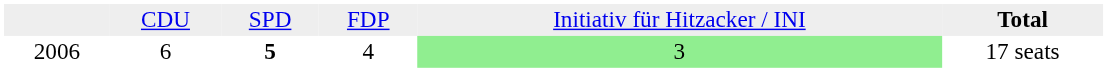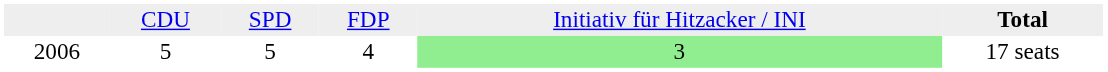2006 | column 2: 6 -> 5
2006 | column 3: bold -> normal
